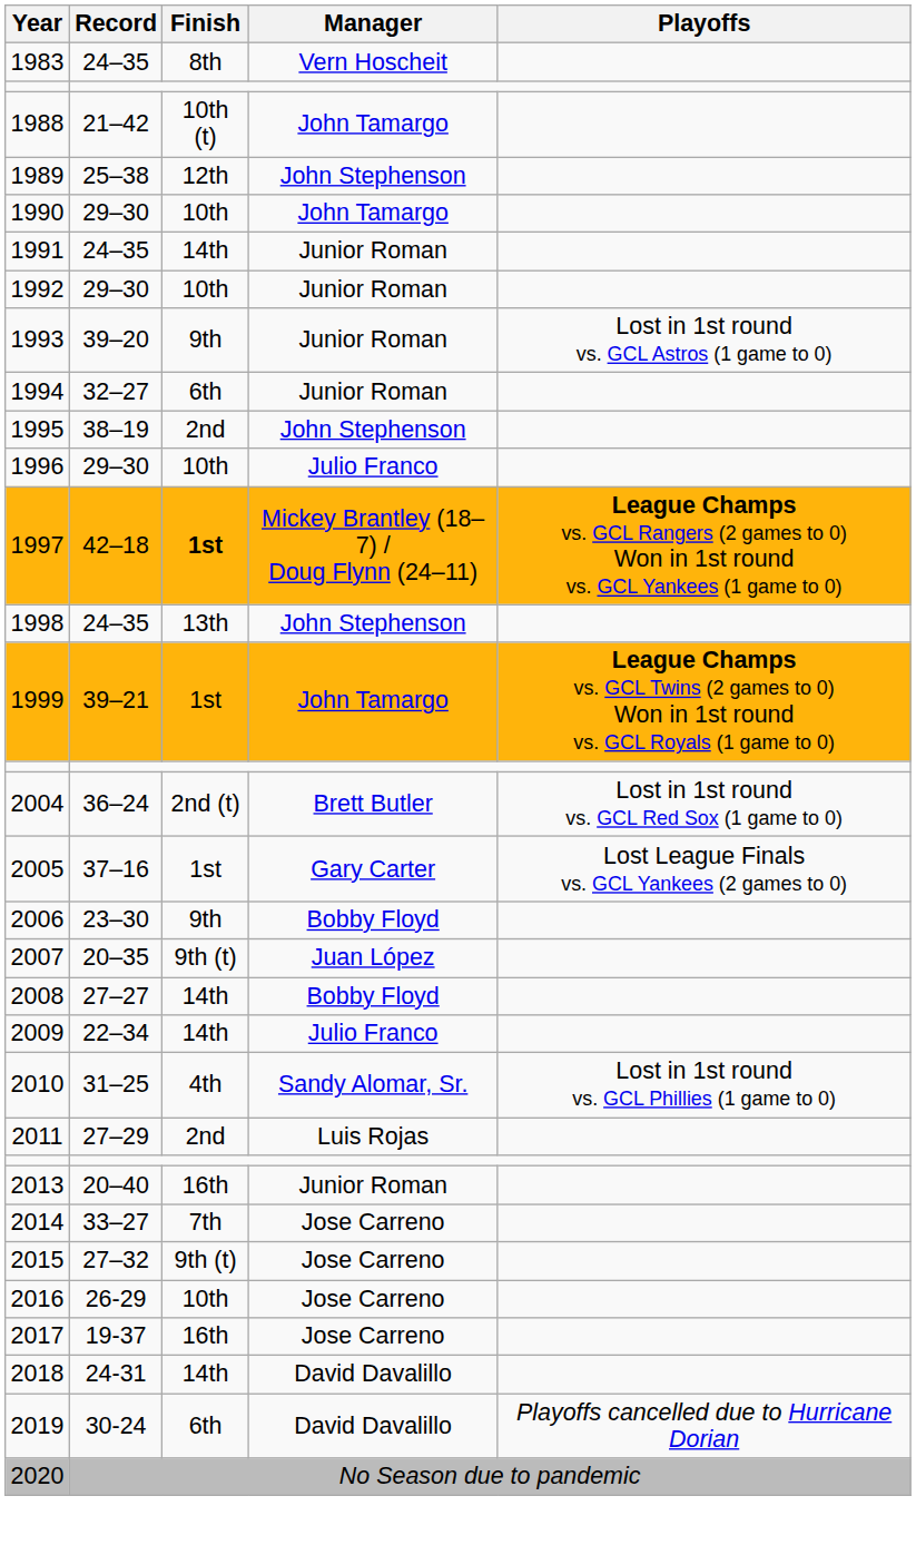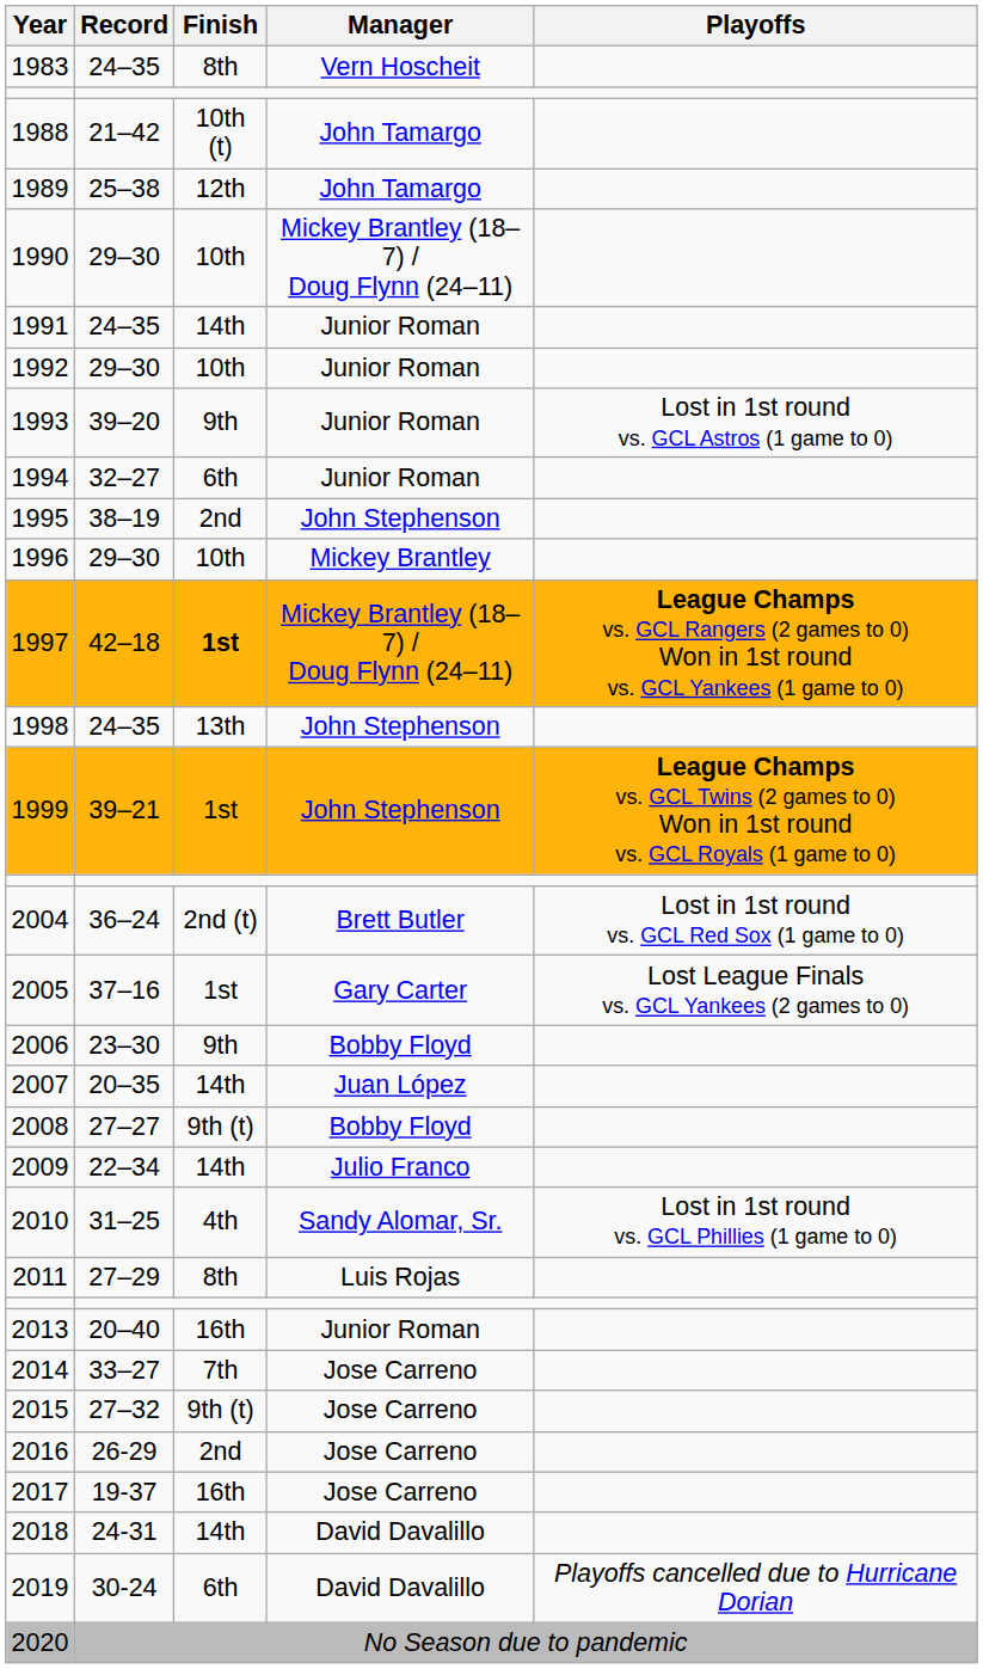1989 | Manager: John Stephenson -> John Tamargo
1990 | Manager: John Tamargo -> Mickey Brantley (18–7) / Doug Flynn (24–11)
1996 | Manager: Julio Franco -> Mickey Brantley
1999 | Manager: John Tamargo -> John Stephenson
2007 | Finish: 9th (t) -> 14th
2008 | Finish: 14th -> 9th (t)
2011 | Finish: 2nd -> 8th
2016 | Finish: 10th -> 2nd
